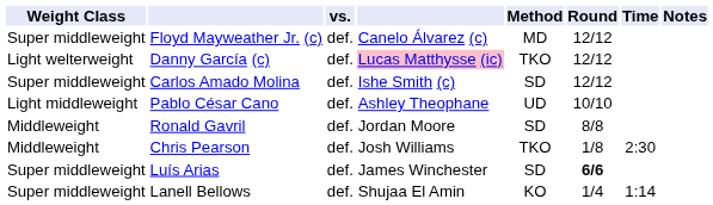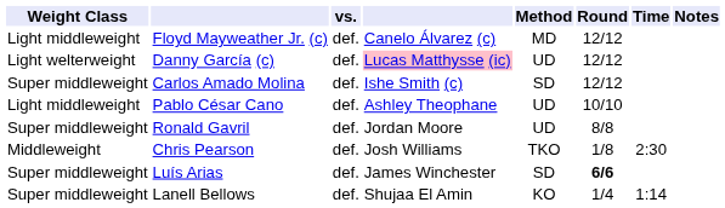Floyd Mayweather Jr. (c) | Weight Class: Super middleweight -> Light middleweight
Danny García (c) | Method: TKO -> UD
Ronald Gavril | Weight Class: Middleweight -> Super middleweight
Ronald Gavril | Method: SD -> UD
